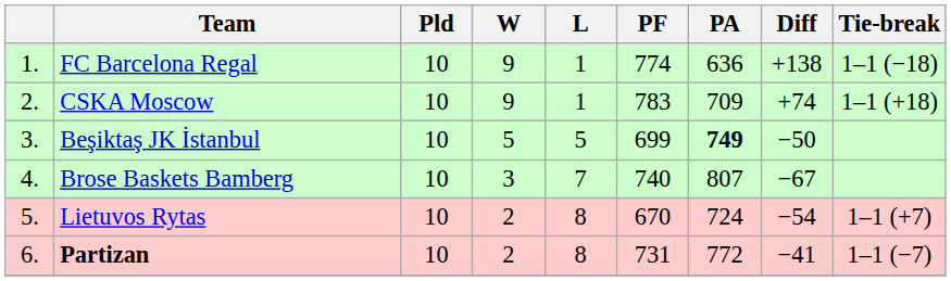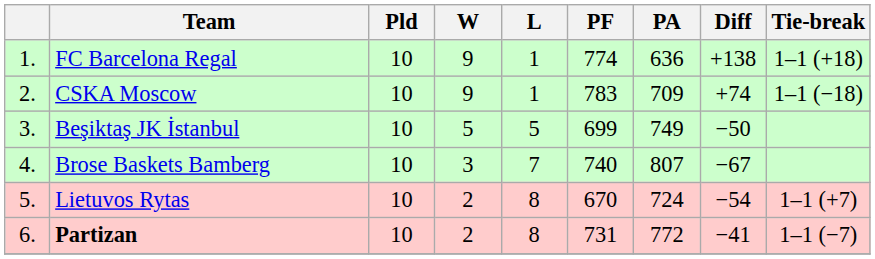FC Barcelona Regal | Tie-break: 1–1 (−18) -> 1–1 (+18)
CSKA Moscow | Tie-break: 1–1 (+18) -> 1–1 (−18)
Beşiktaş JK İstanbul | PA: bold -> normal
